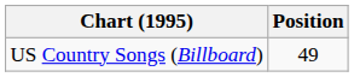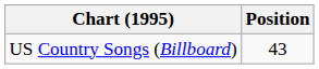US Country Songs (Billboard) | Position: 49 -> 43
